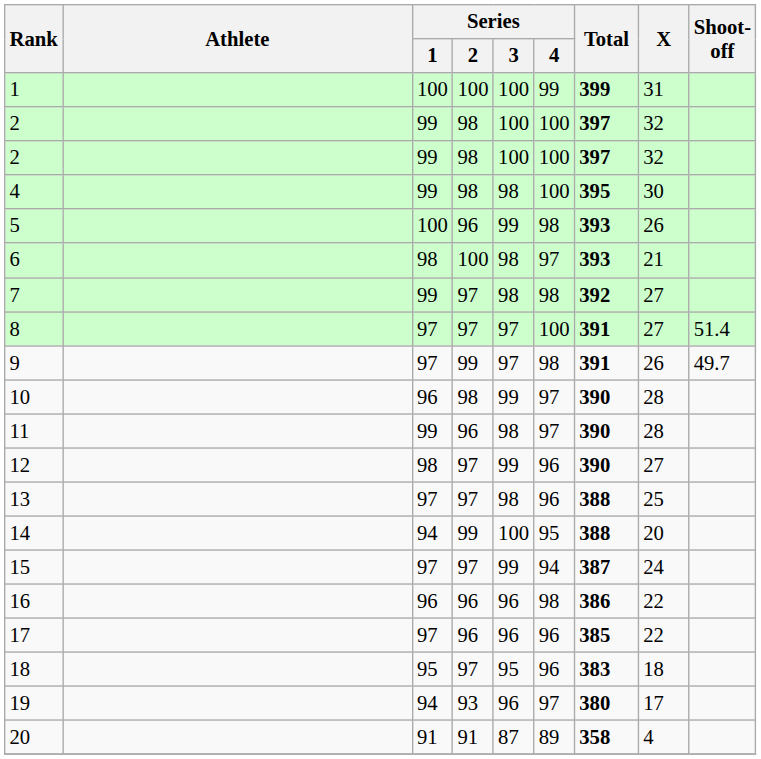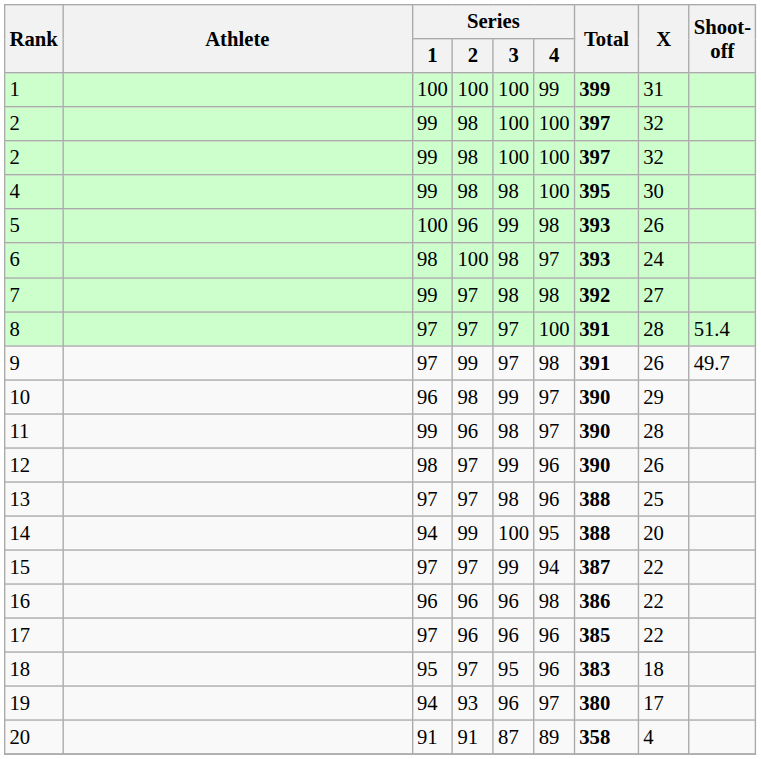6 | X: 21 -> 24
8 | X: 27 -> 28
10 | X: 28 -> 29
12 | X: 27 -> 26
15 | X: 24 -> 22
